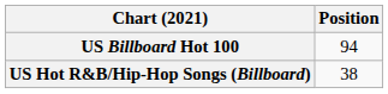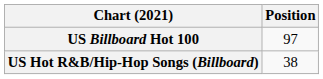US Billboard Hot 100 | Position: 94 -> 97
